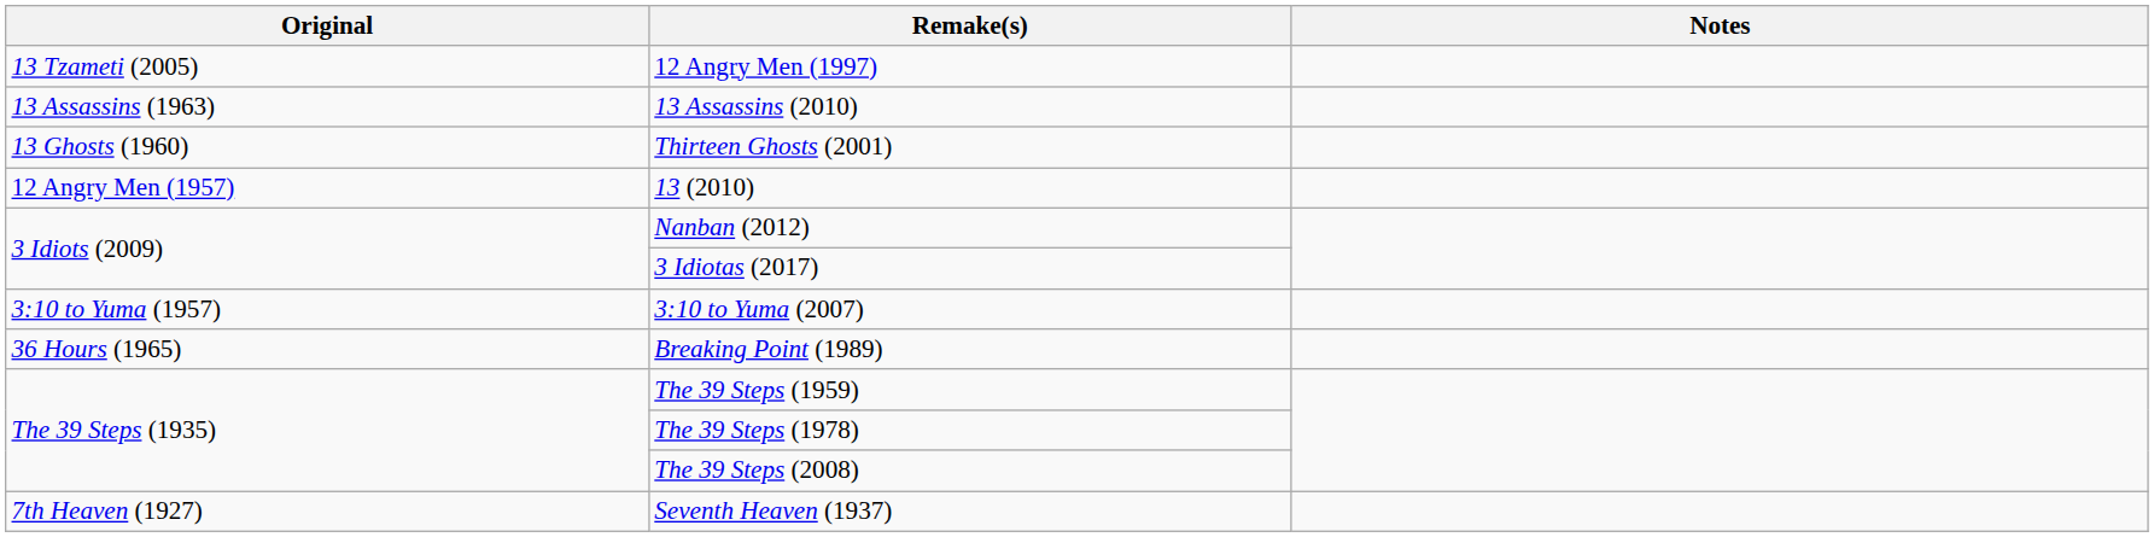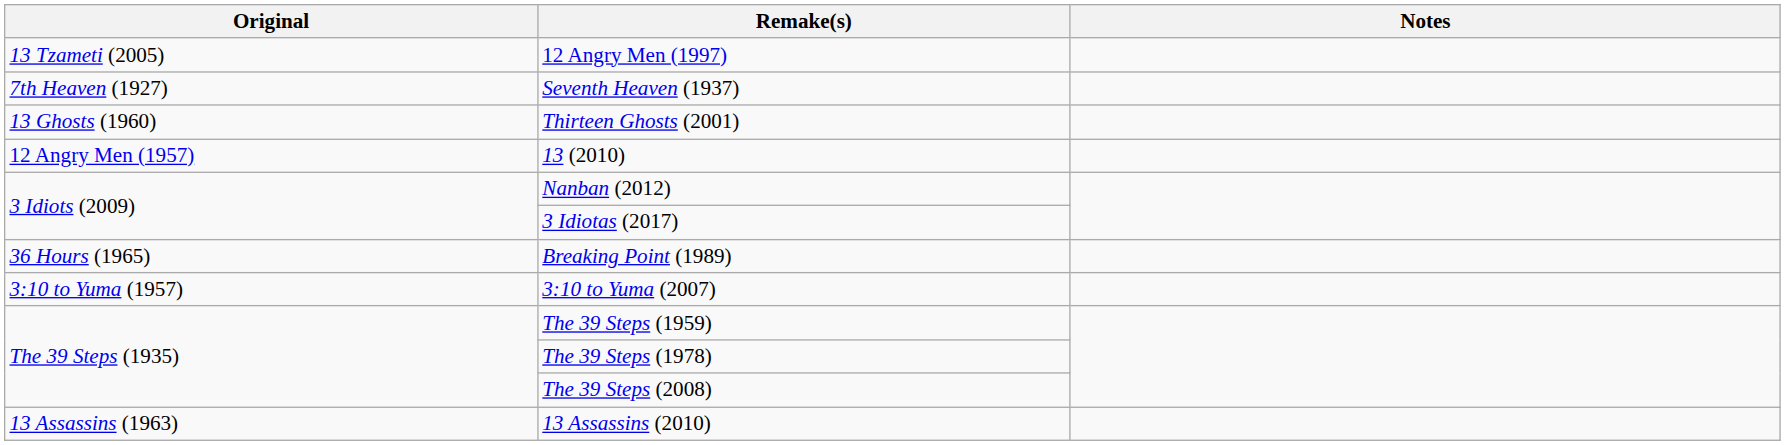rows swapped: 13 Assassins (2010) <-> Seventh Heaven (1937)
rows swapped: 3:10 to Yuma (2007) <-> Breaking Point (1989)
